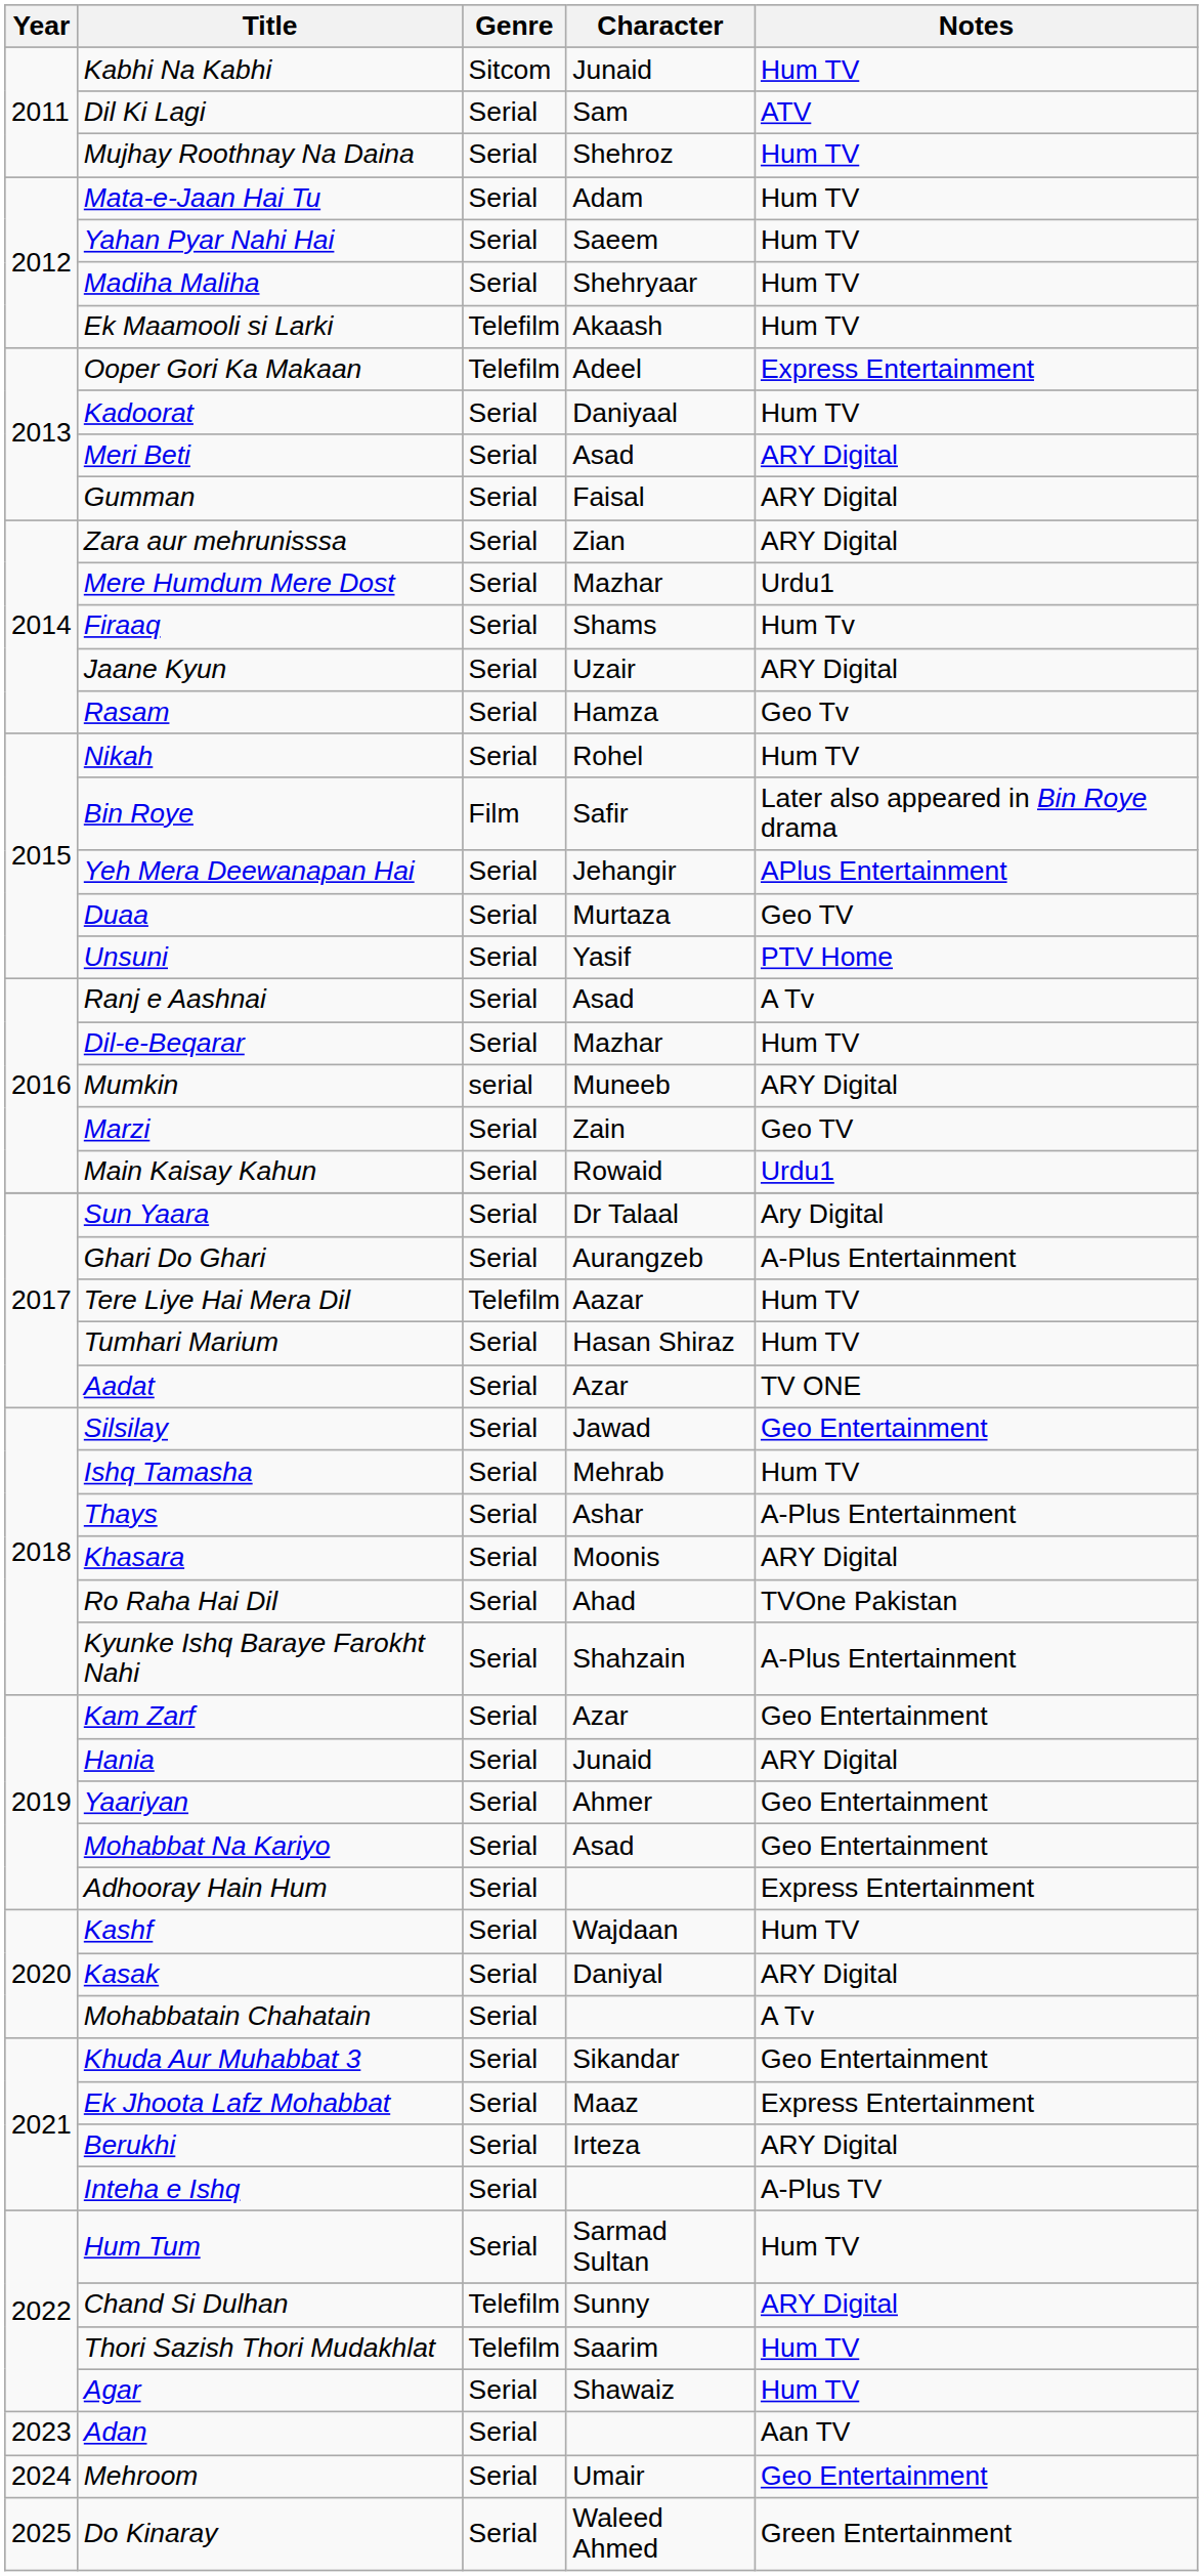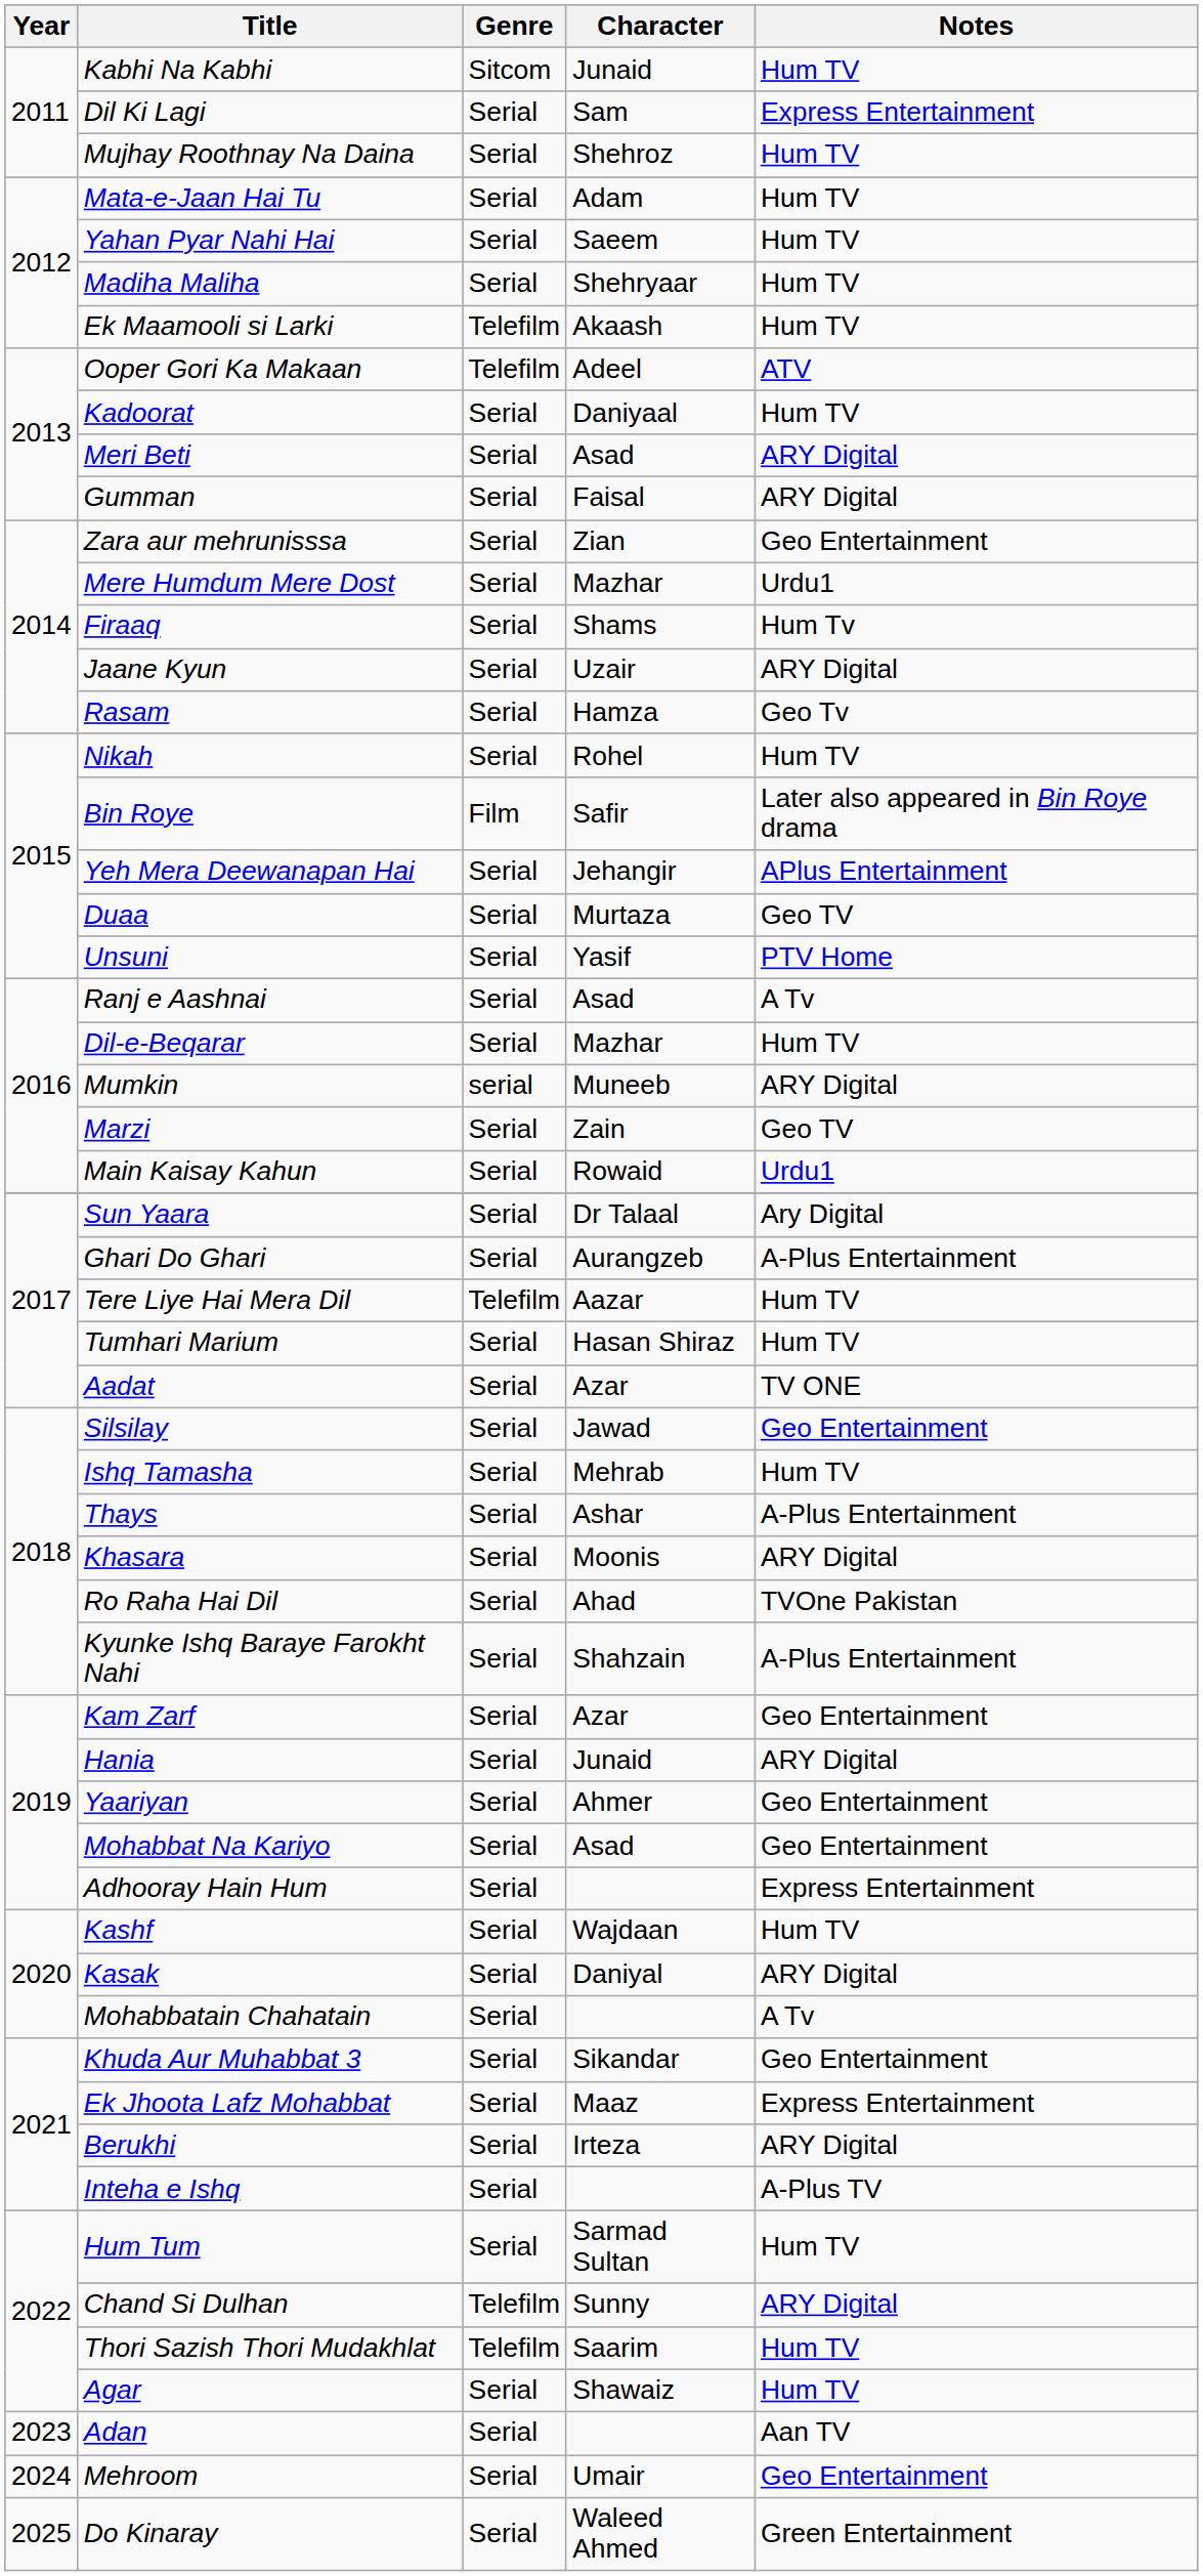Dil Ki Lagi | Notes: ATV -> Express Entertainment
Ooper Gori Ka Makaan | Notes: Express Entertainment -> ATV
Zara aur mehrunisssa | Notes: ARY Digital -> Geo Entertainment
